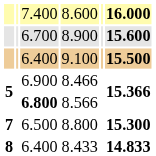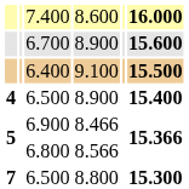+ row: 4 | 6.500 | 8.900 | 15.400
8.566 | column 3: bold -> normal
- row: 8 | 6.400 | 8.433 | 14.833
